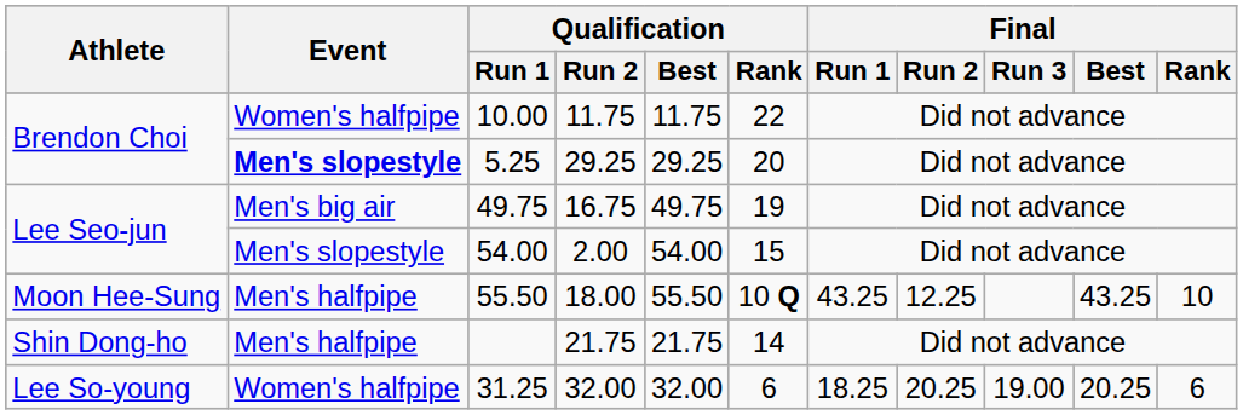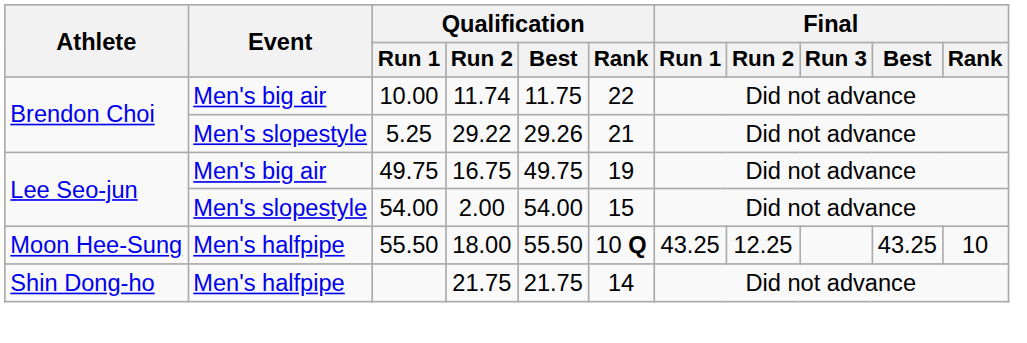10.00 | Event: Women's halfpipe -> Men's big air
10.00 | Qualification / Run 2: 11.75 -> 11.74
5.25 | Event: bold -> normal
5.25 | Qualification / Run 2: 29.25 -> 29.22
5.25 | Qualification / Best: 29.25 -> 29.26
5.25 | Qualification / Rank: 20 -> 21
- row: Lee So-young | Women's halfpipe | 31.25 | 32.00 | 32.00 | 6 | 18.25 | 20.25 | 19.00 | 20.25 | 6
